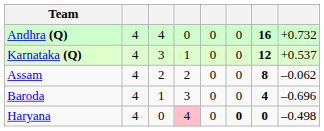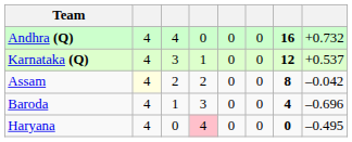Assam | column 2: no background -> lightyellow background
Assam | column 8: –0.062 -> –0.042
Haryana | column 6: bold -> normal
Haryana | column 8: –0.498 -> –0.495
